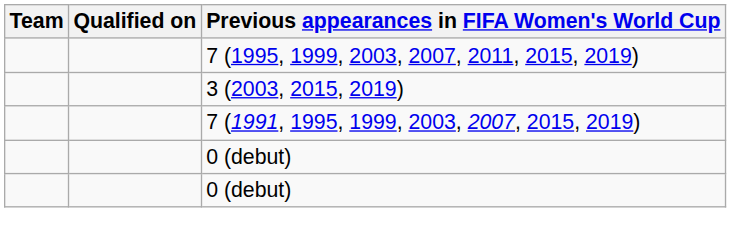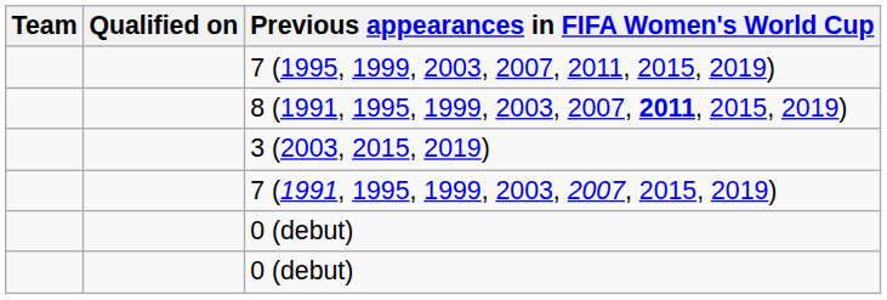+ row: 8 (1991, 1995, 1999, 2003, 2007, 2011, 2015, 2019)
